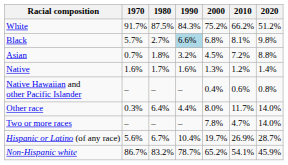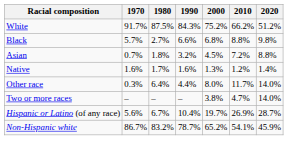Black | 1990: lightblue background -> no background
Black | 2010: 8.1% -> 8.8%
- row: Native Hawaiian and other Pacific Islander | – | – | – | 0.4% | 0.6% | 0.8%
Two or more races | 2000: 7.8% -> 3.8%
